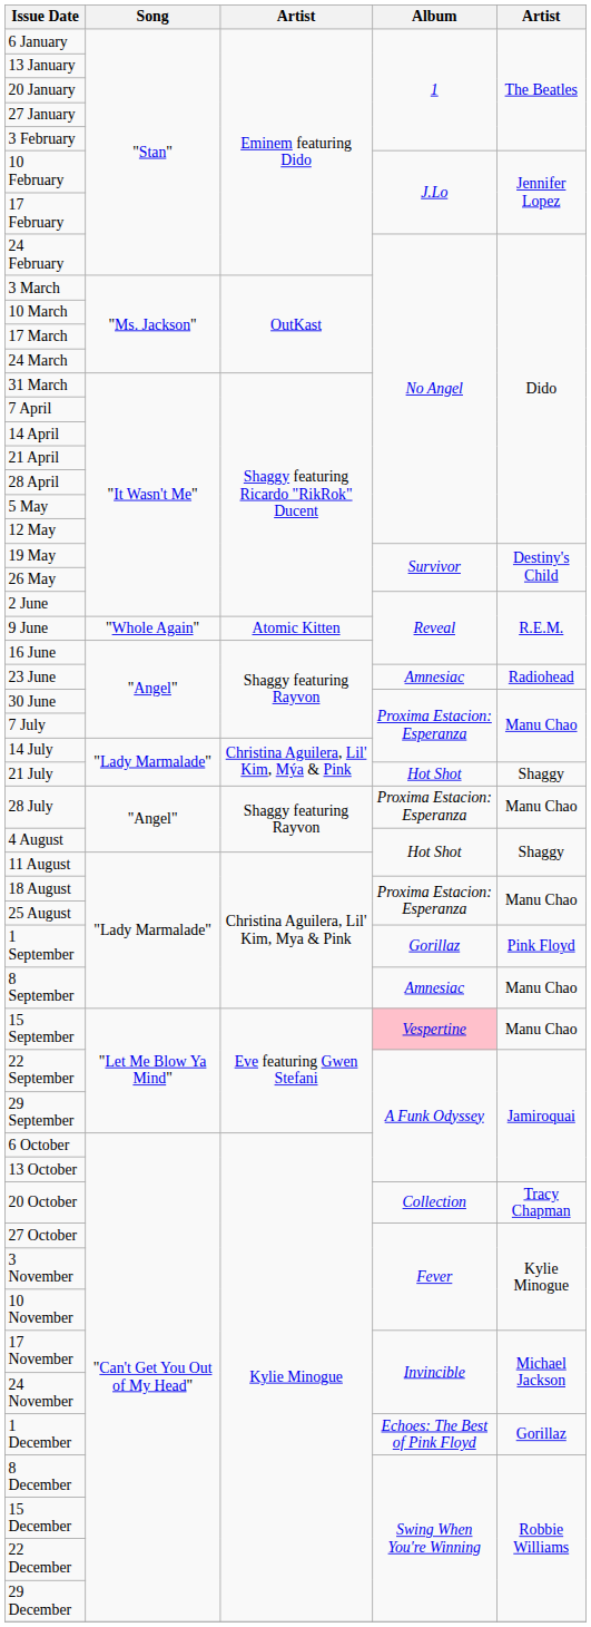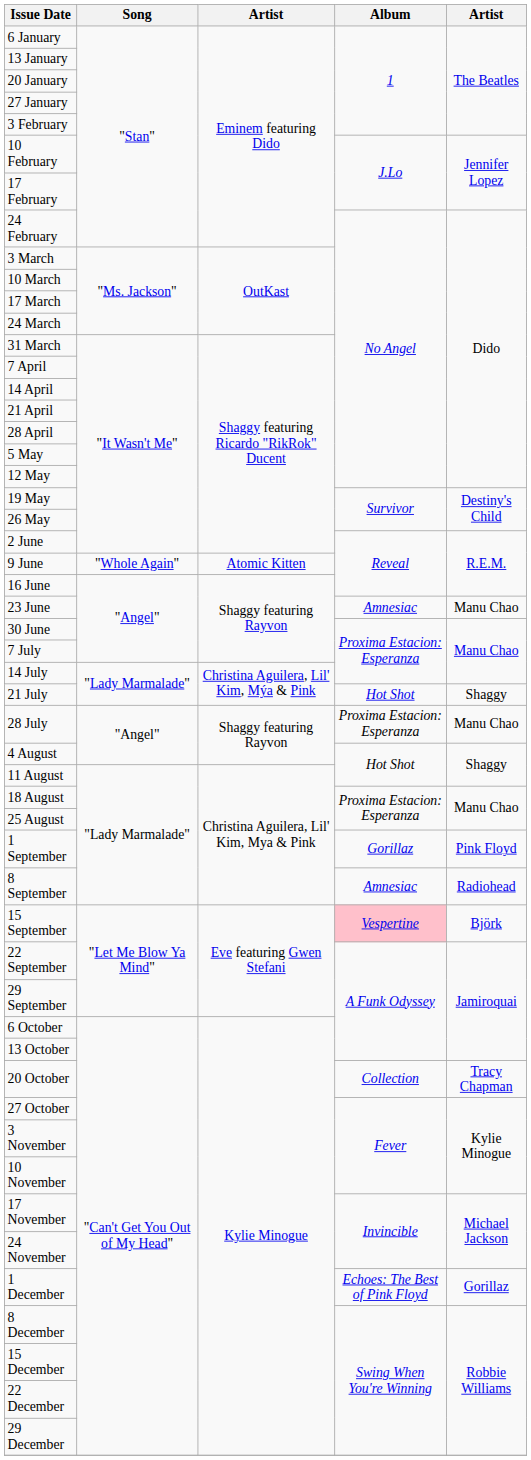23 June | column 5: Radiohead -> Manu Chao
8 September | column 5: Manu Chao -> Radiohead
15 September | column 5: Manu Chao -> Björk
